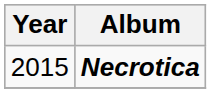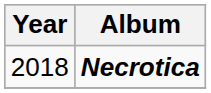Necrotica | Year: 2015 -> 2018
